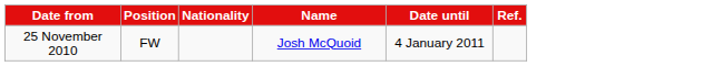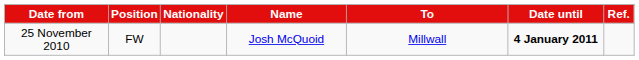+ column: To | Millwall
25 November 2010 | Date until: normal -> bold
